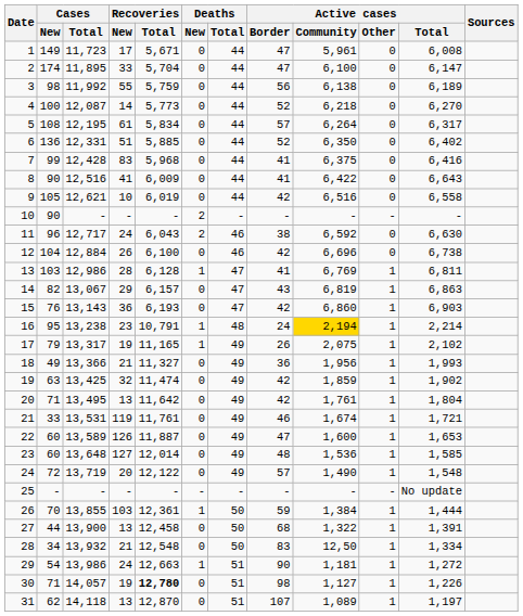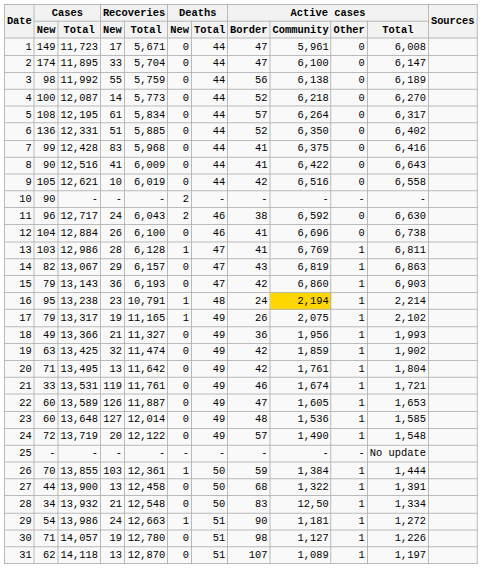12 | Active cases / Border: 42 -> 41
15 | Cases / New: 76 -> 79
22 | Active cases / Community: 1,600 -> 1,605
30 | Recoveries / Total: bold -> normal
